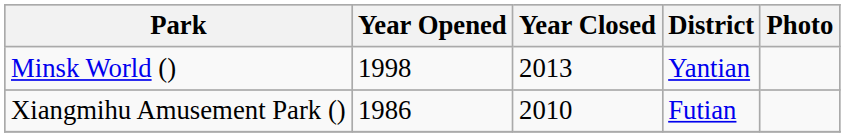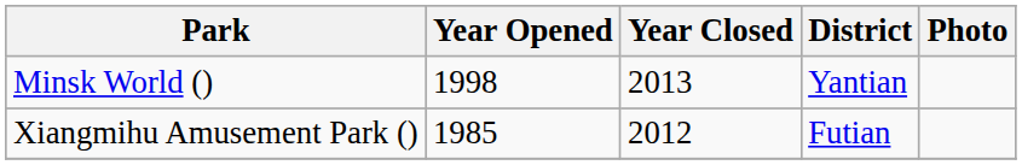Xiangmihu Amusement Park () | Year Opened: 1986 -> 1985
Xiangmihu Amusement Park () | Year Closed: 2010 -> 2012
